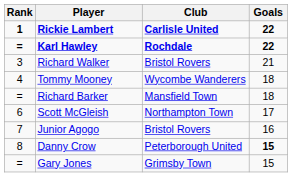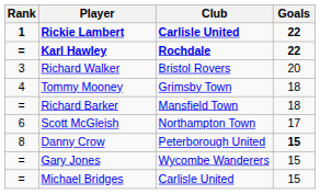Richard Walker | Goals: 21 -> 20
Tommy Mooney | Club: Wycombe Wanderers -> Grimsby Town
- row: 7 | Junior Agogo | Bristol Rovers | 16
Gary Jones | Club: Grimsby Town -> Wycombe Wanderers
+ row: = | Michael Bridges | Carlisle United | 15
